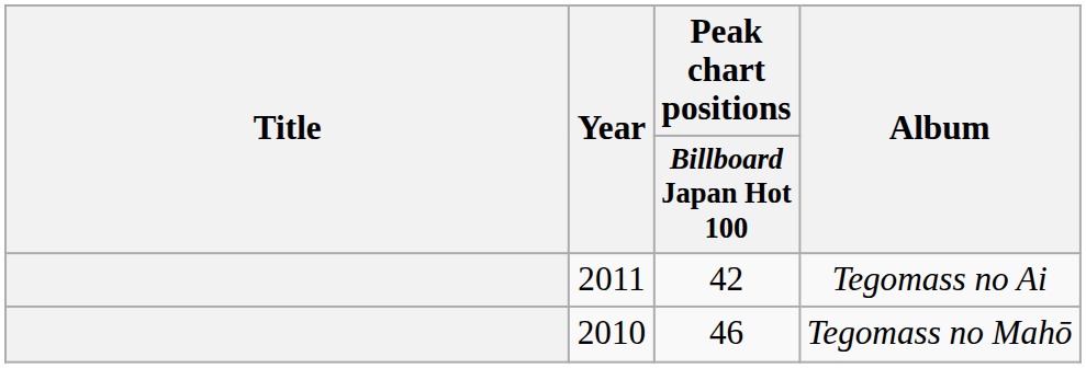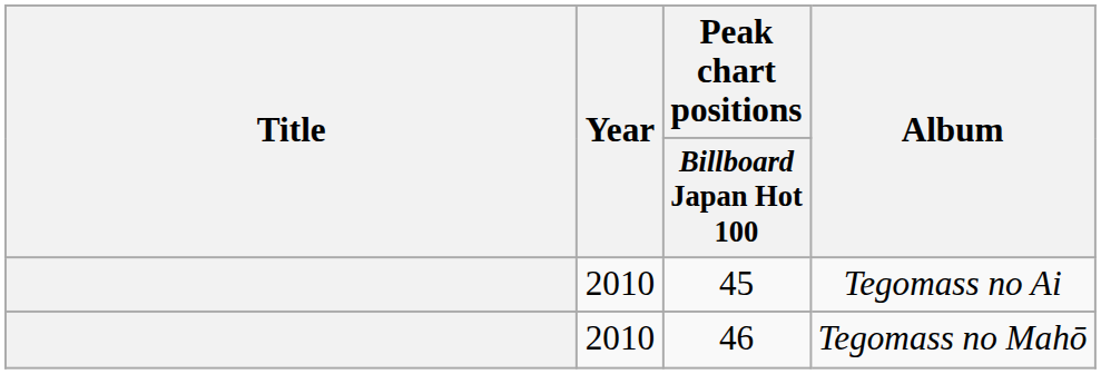Tegomass no Ai | Year: 2011 -> 2010
Tegomass no Ai | Peak chart positions / Billboard Japan Hot 100: 42 -> 45
